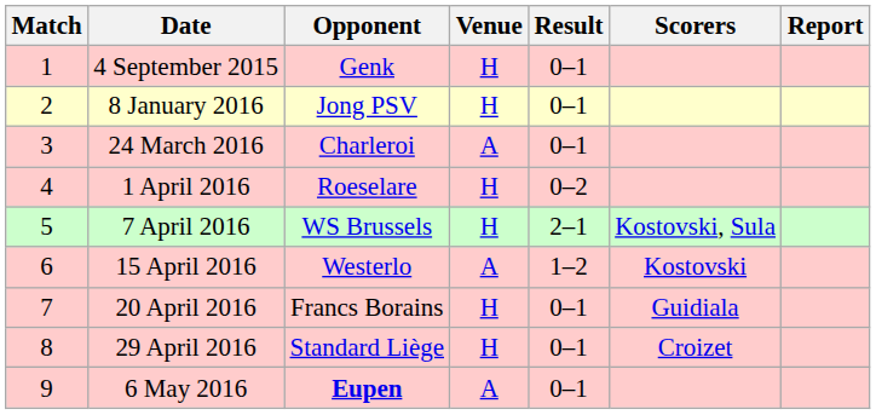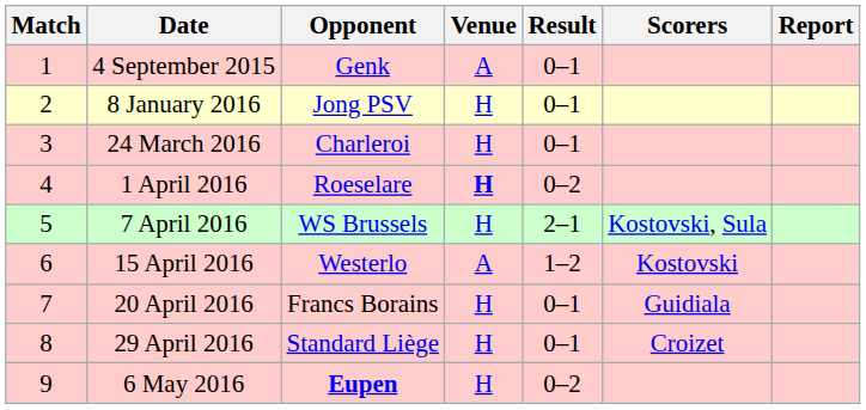4 September 2015 | Venue: H -> A
24 March 2016 | Venue: A -> H
1 April 2016 | Venue: normal -> bold
6 May 2016 | Venue: A -> H
6 May 2016 | Result: 0–1 -> 0–2
